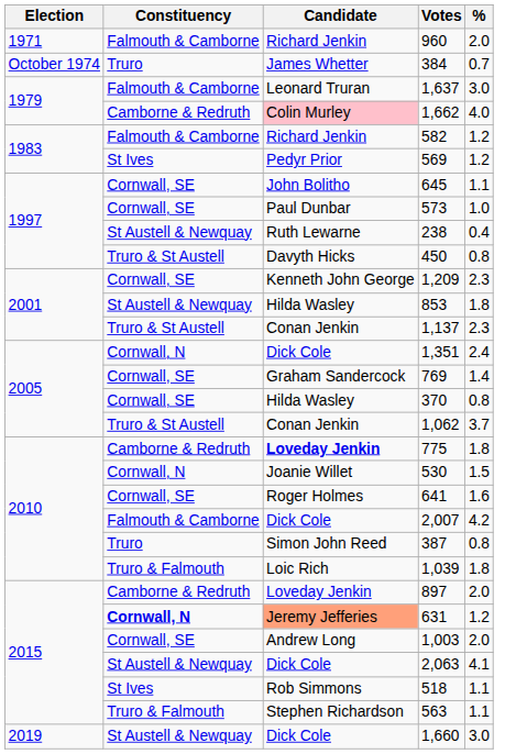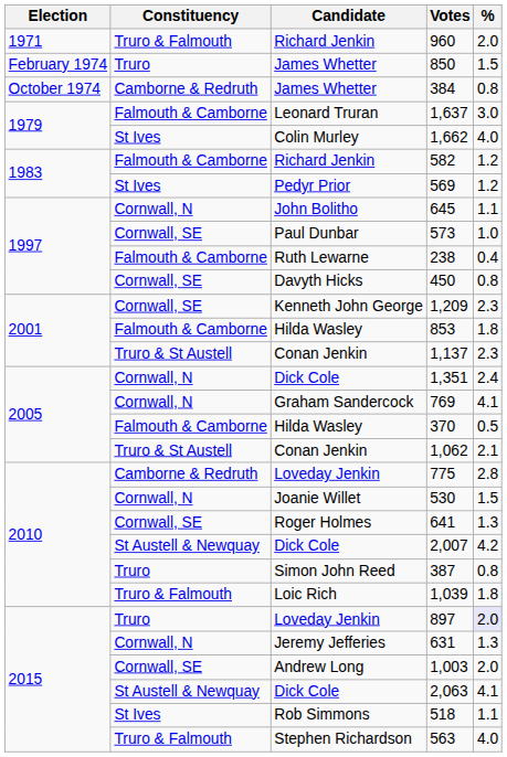960 | Constituency: Falmouth & Camborne -> Truro & Falmouth
+ row: February 1974 | Truro | James Whetter | 850 | 1.5
384 | Constituency: Truro -> Camborne & Redruth
384 | %: 0.7 -> 0.8
1,662 | Constituency: Camborne & Redruth -> St Ives
1,662 | Candidate: pink background -> no background
645 | Constituency: Cornwall, SE -> Cornwall, N
238 | Constituency: St Austell & Newquay -> Falmouth & Camborne
450 | Constituency: Truro & St Austell -> Cornwall, SE
853 | Constituency: St Austell & Newquay -> Falmouth & Camborne
769 | Constituency: Cornwall, SE -> Cornwall, N
769 | %: 1.4 -> 4.1
370 | Constituency: Cornwall, SE -> Falmouth & Camborne
370 | %: 0.8 -> 0.5
1,062 | %: 3.7 -> 2.1
775 | Candidate: bold -> normal
775 | %: 1.8 -> 2.8
641 | %: 1.6 -> 1.3
2,007 | Constituency: Falmouth & Camborne -> St Austell & Newquay
897 | Constituency: Camborne & Redruth -> Truro
897 | %: no background -> lavender background
631 | Constituency: bold -> normal
631 | Candidate: lightsalmon background -> no background
631 | %: 1.2 -> 1.3
563 | %: 1.1 -> 4.0
- row: 2019 | St Austell & Newquay | Dick Cole | 1,660 | 3.0
